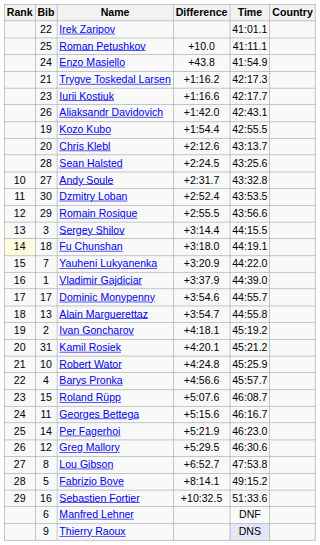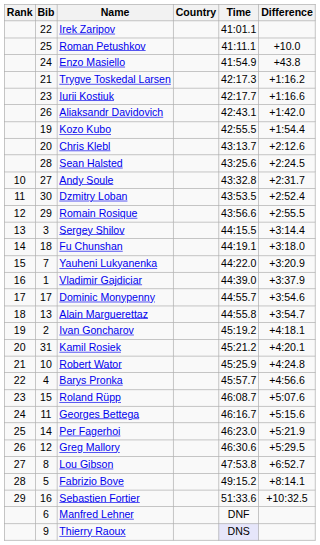columns swapped: Country <-> Difference
Fu Chunshan | Rank: lightyellow background -> no background
